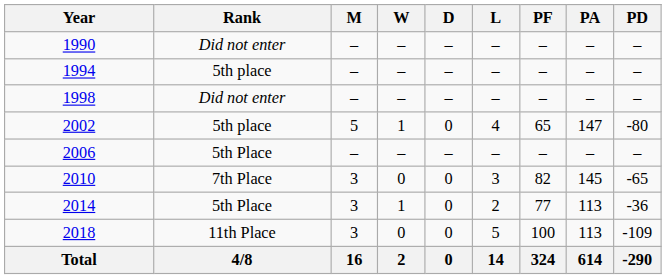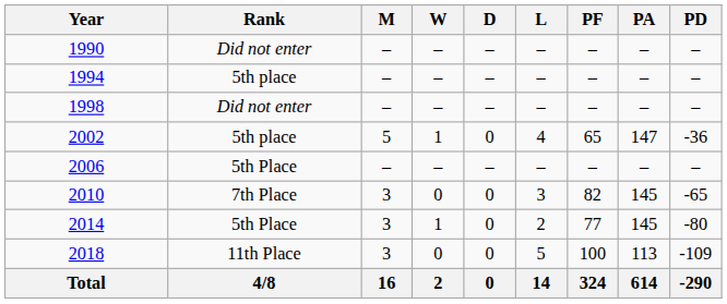2002 | PD: -80 -> -36
2014 | PA: 113 -> 145
2014 | PD: -36 -> -80
